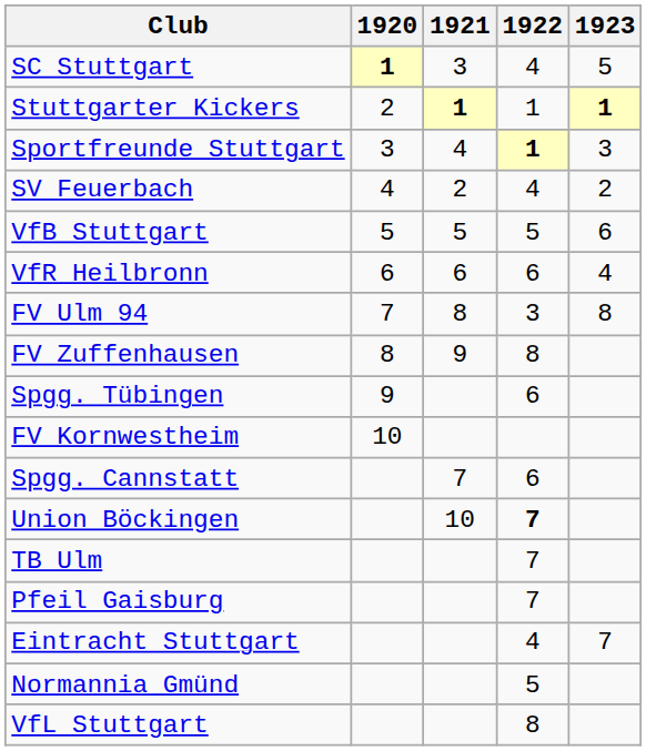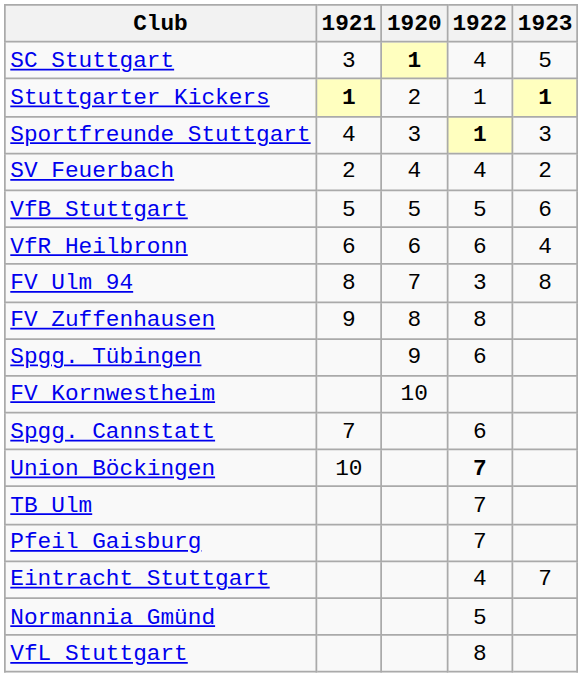columns swapped: 1920 <-> 1921
